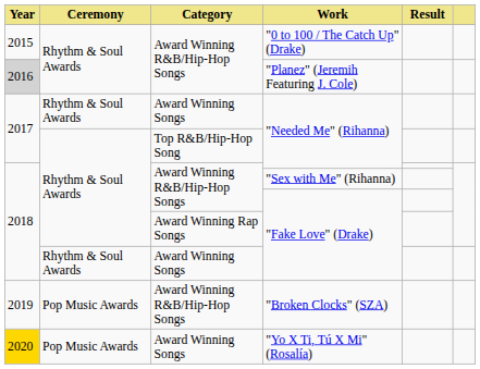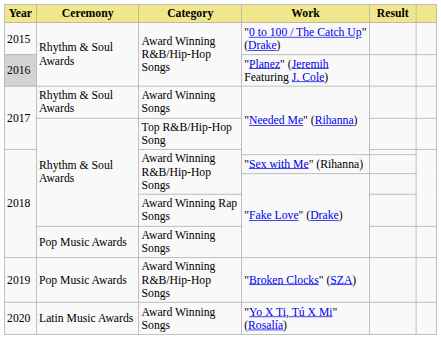Award Winning Songs / "Fake Love" (Drake) | Ceremony: Rhythm & Soul Awards -> Pop Music Awards
"Yo X Ti, Tú X Mi" (Rosalía) | Year: gold background -> no background
"Yo X Ti, Tú X Mi" (Rosalía) | Ceremony: Pop Music Awards -> Latin Music Awards
